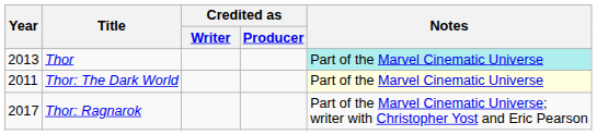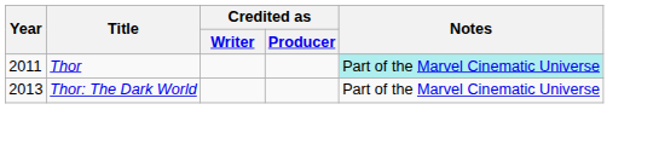Thor | Year: 2013 -> 2011
Thor: The Dark World | Year: 2011 -> 2013
Thor: The Dark World | Notes: lightyellow background -> no background
- row: 2017 | Thor: Ragnarok | Part of the Marvel Cinematic Universe; writer with Christopher Yost and Eric Pearson
